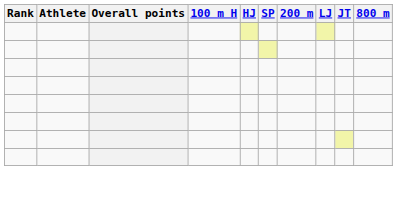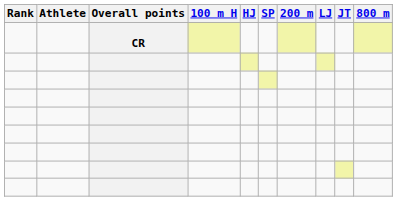+ row: CR
